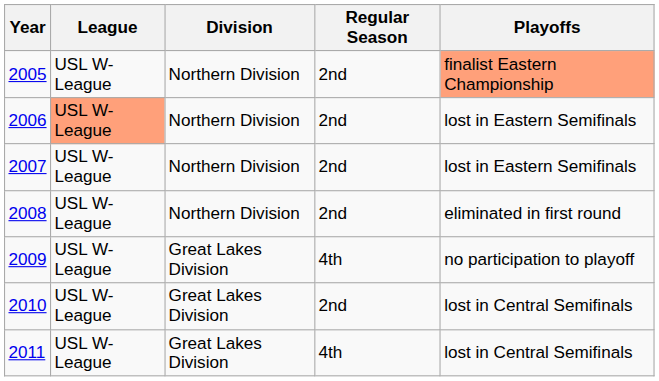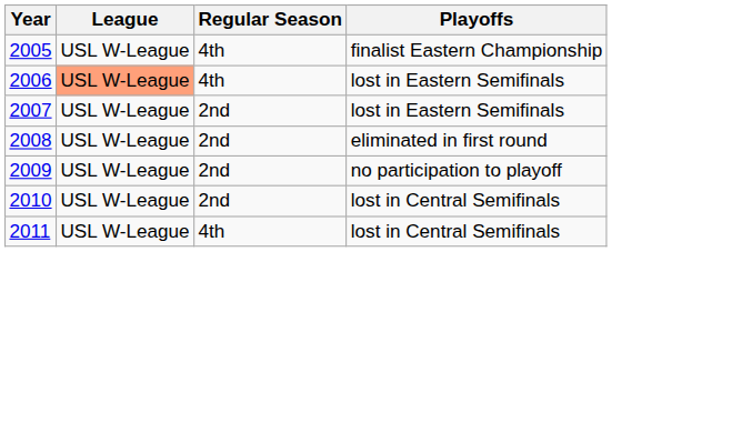- column: Division | Northern Division | Northern Division | Northern Division | Northern Division | Great Lakes Division | Great Lakes Division | Great Lakes Division
2005 | Regular Season: 2nd -> 4th
2005 | Playoffs: lightsalmon background -> no background
2006 | Regular Season: 2nd -> 4th
2009 | Regular Season: 4th -> 2nd
